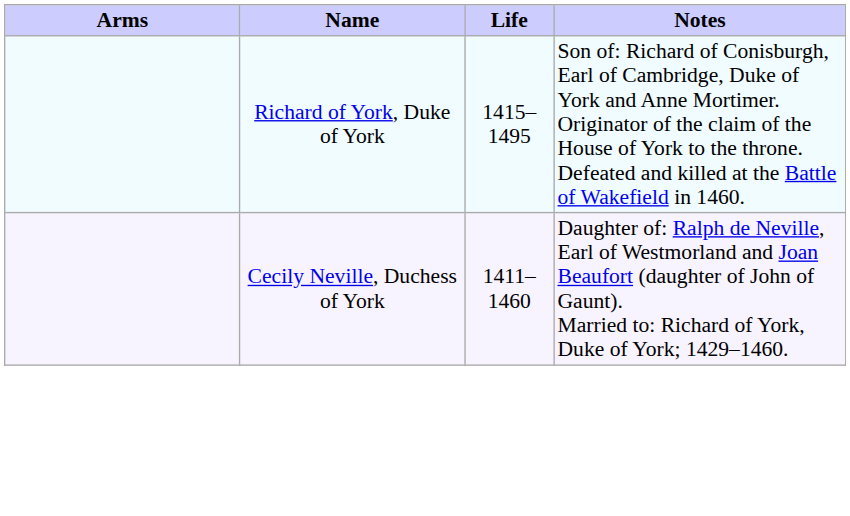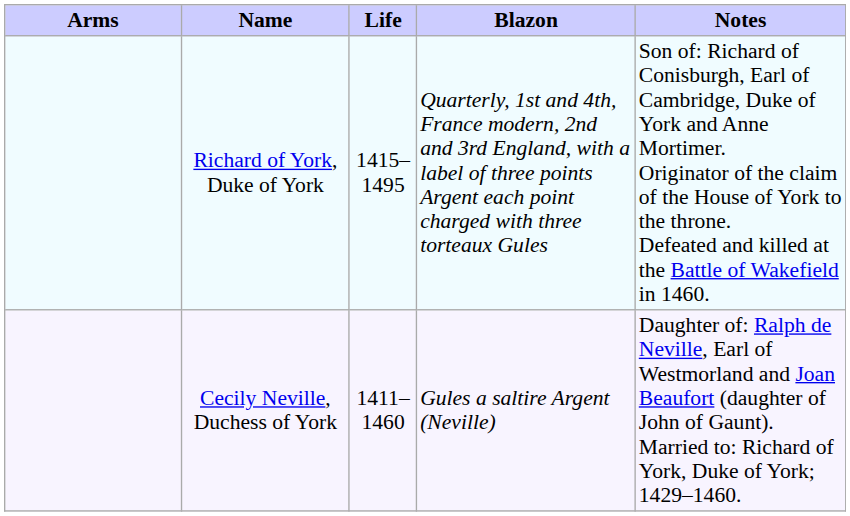+ column: Blazon | Quarterly, 1st and 4th, France modern, 2nd and 3rd England, with a label of three points Argent each point charged with three torteaux Gules | Gules a saltire Argent (Neville)
